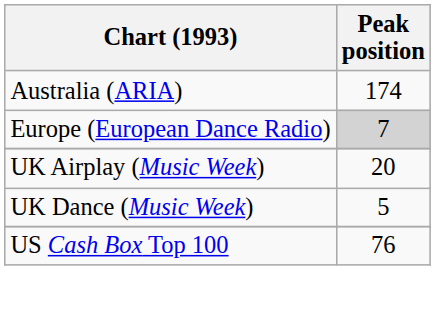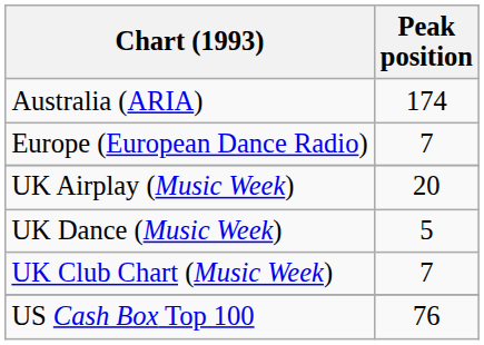Europe (European Dance Radio) | Peak position: lightgrey background -> no background
+ row: UK Club Chart (Music Week) | 7
